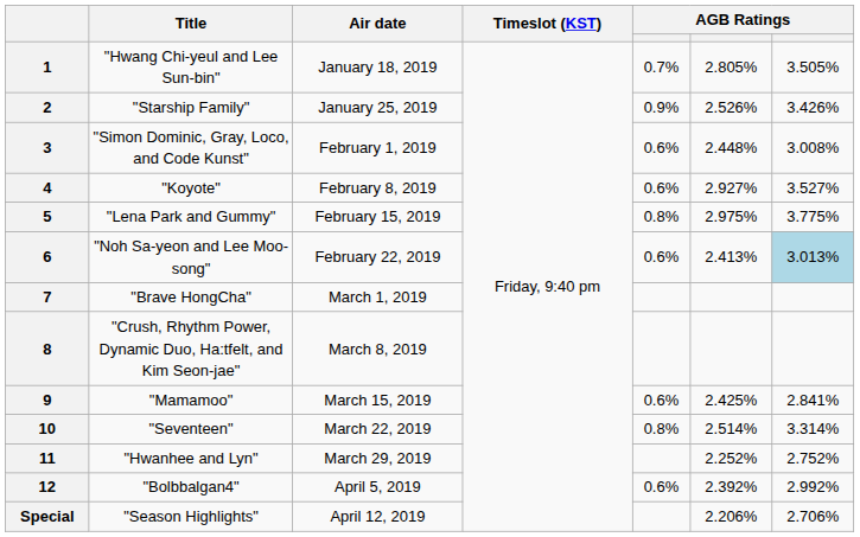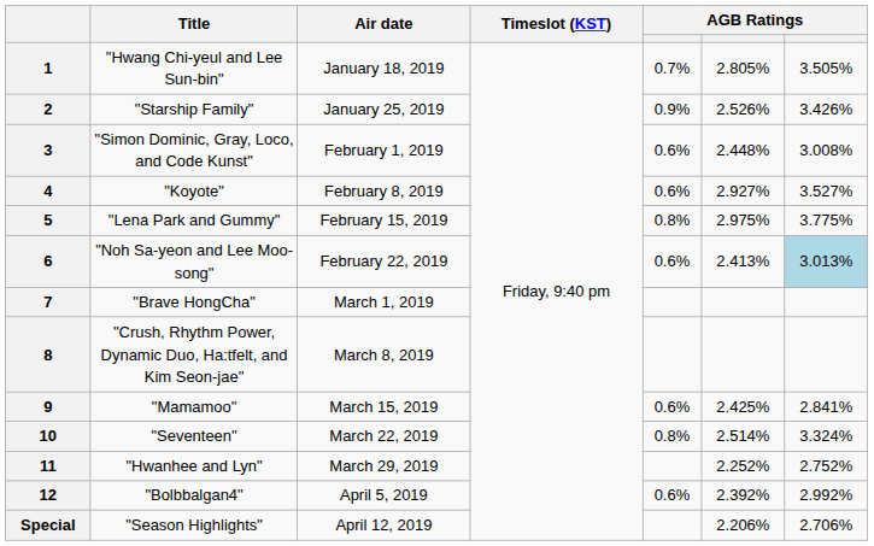10 | column 7: 3.314% -> 3.324%
